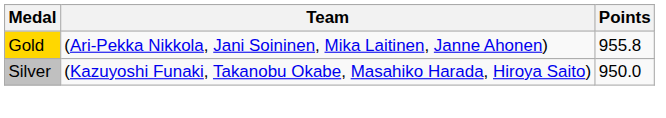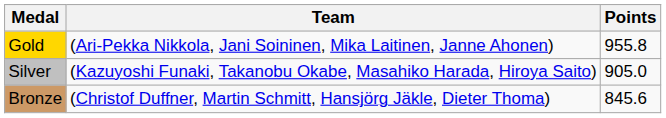Silver | Points: 950.0 -> 905.0
+ row: Bronze | (Christof Duffner, Martin Schmitt, Hansjörg Jäkle, Dieter Thoma) | 845.6
